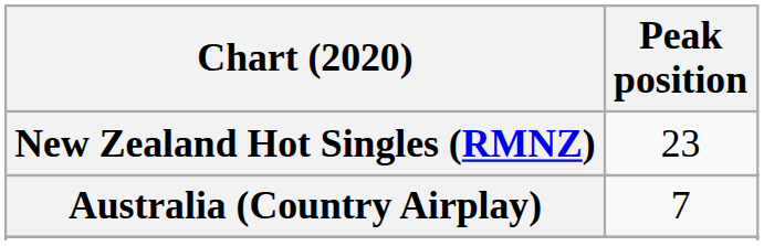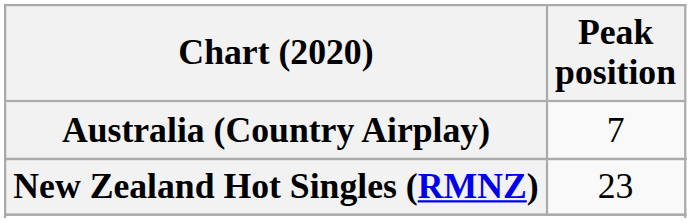rows swapped: Australia (Country Airplay) <-> New Zealand Hot Singles (RMNZ)
